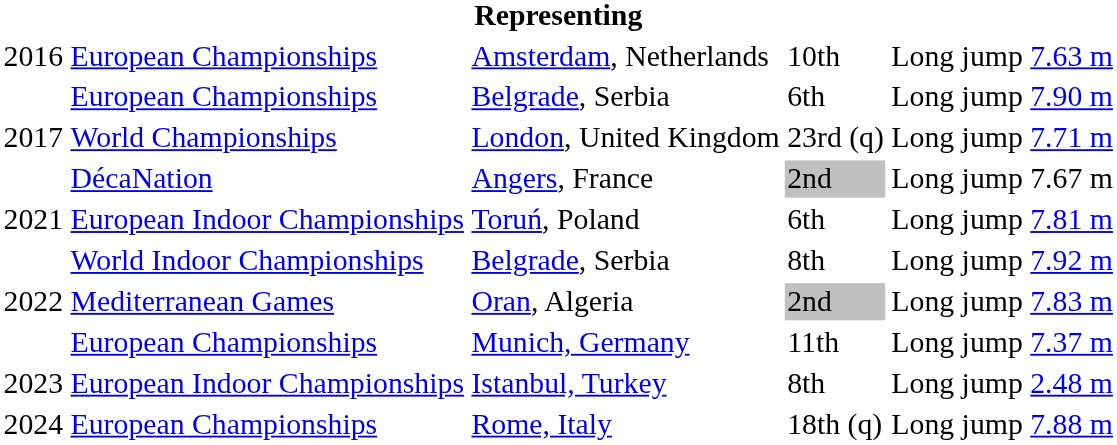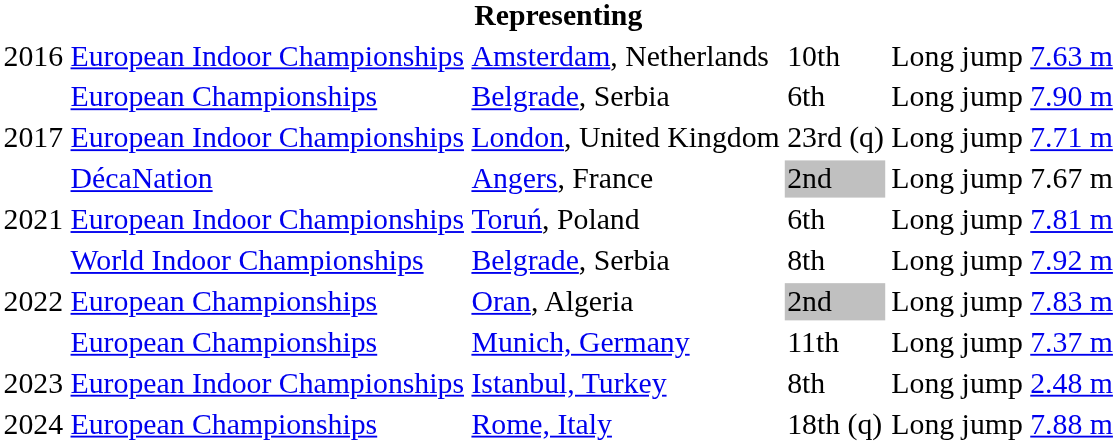Amsterdam, Netherlands | column 2: European Championships -> European Indoor Championships
London, United Kingdom | column 2: World Championships -> European Indoor Championships
Oran, Algeria | column 2: Mediterranean Games -> European Championships
